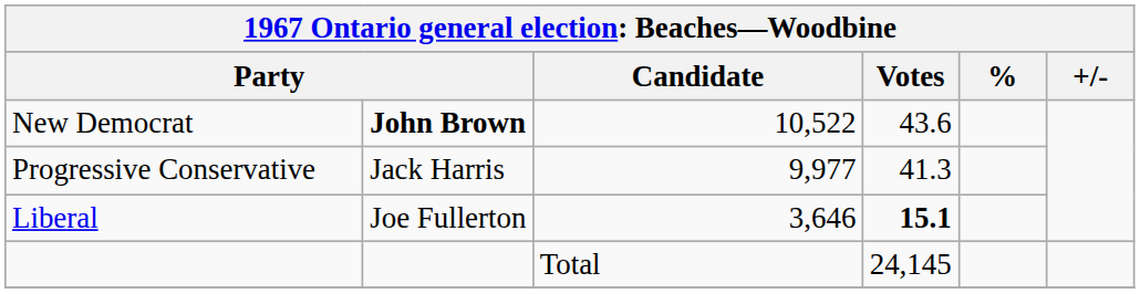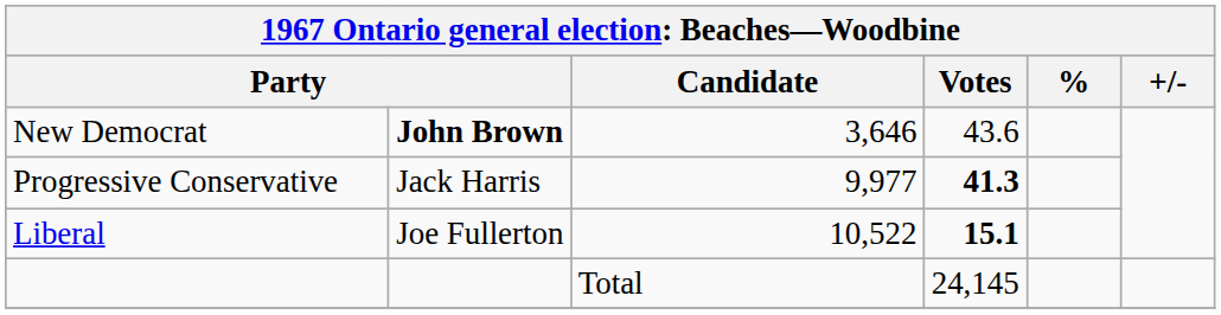New Democrat | Candidate: 10,522 -> 3,646
Progressive Conservative | Votes: normal -> bold
Liberal | Candidate: 3,646 -> 10,522
